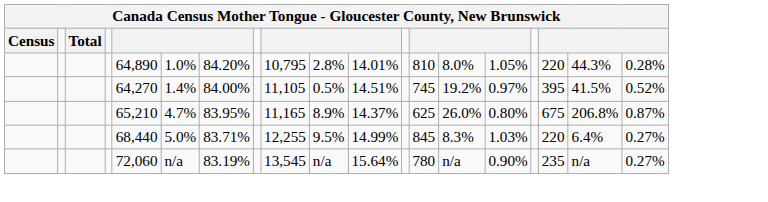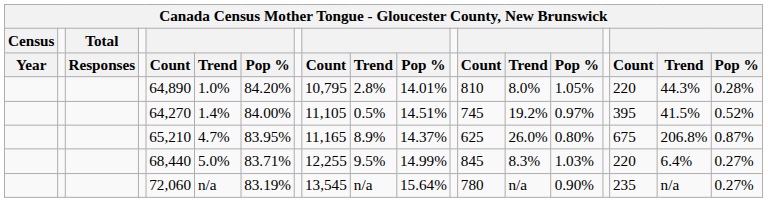+ row: Year | Responses | Count | Trend | Pop % | Count | Trend | Pop % | Count | Trend | Pop % | Count | Trend | Pop %
